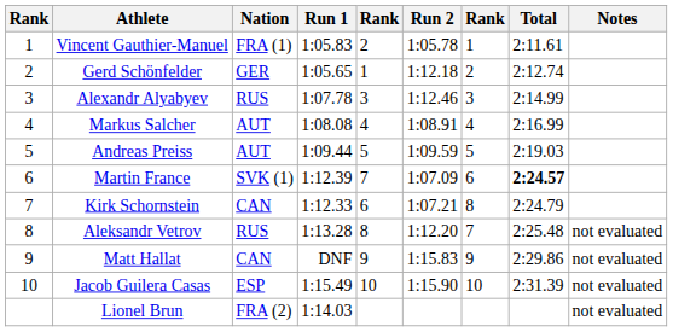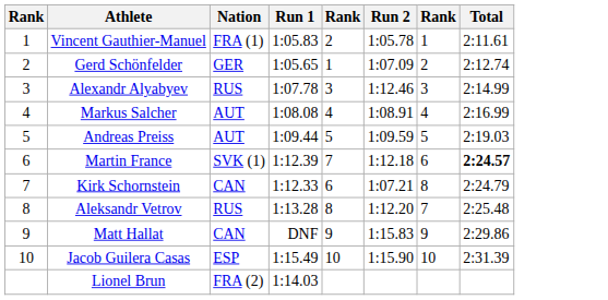- column: Notes | not evaluated | not evaluated | not evaluated | not evaluated
Gerd Schönfelder | Run 2: 1:12.18 -> 1:07.09
Martin France | Run 2: 1:07.09 -> 1:12.18
